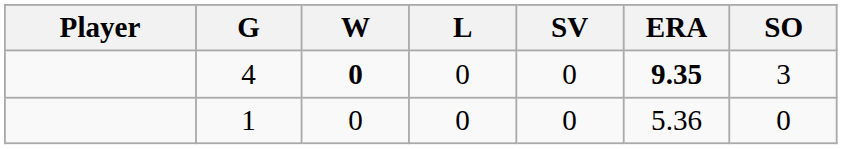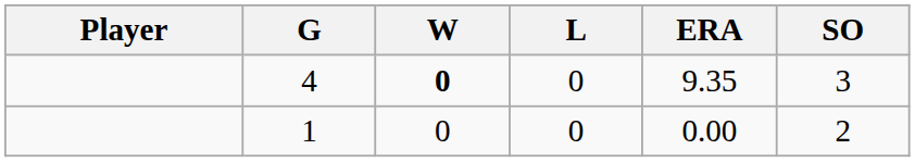- column: SV | 0 | 0
4 | ERA: bold -> normal
1 | ERA: 5.36 -> 0.00
1 | SO: 0 -> 2
